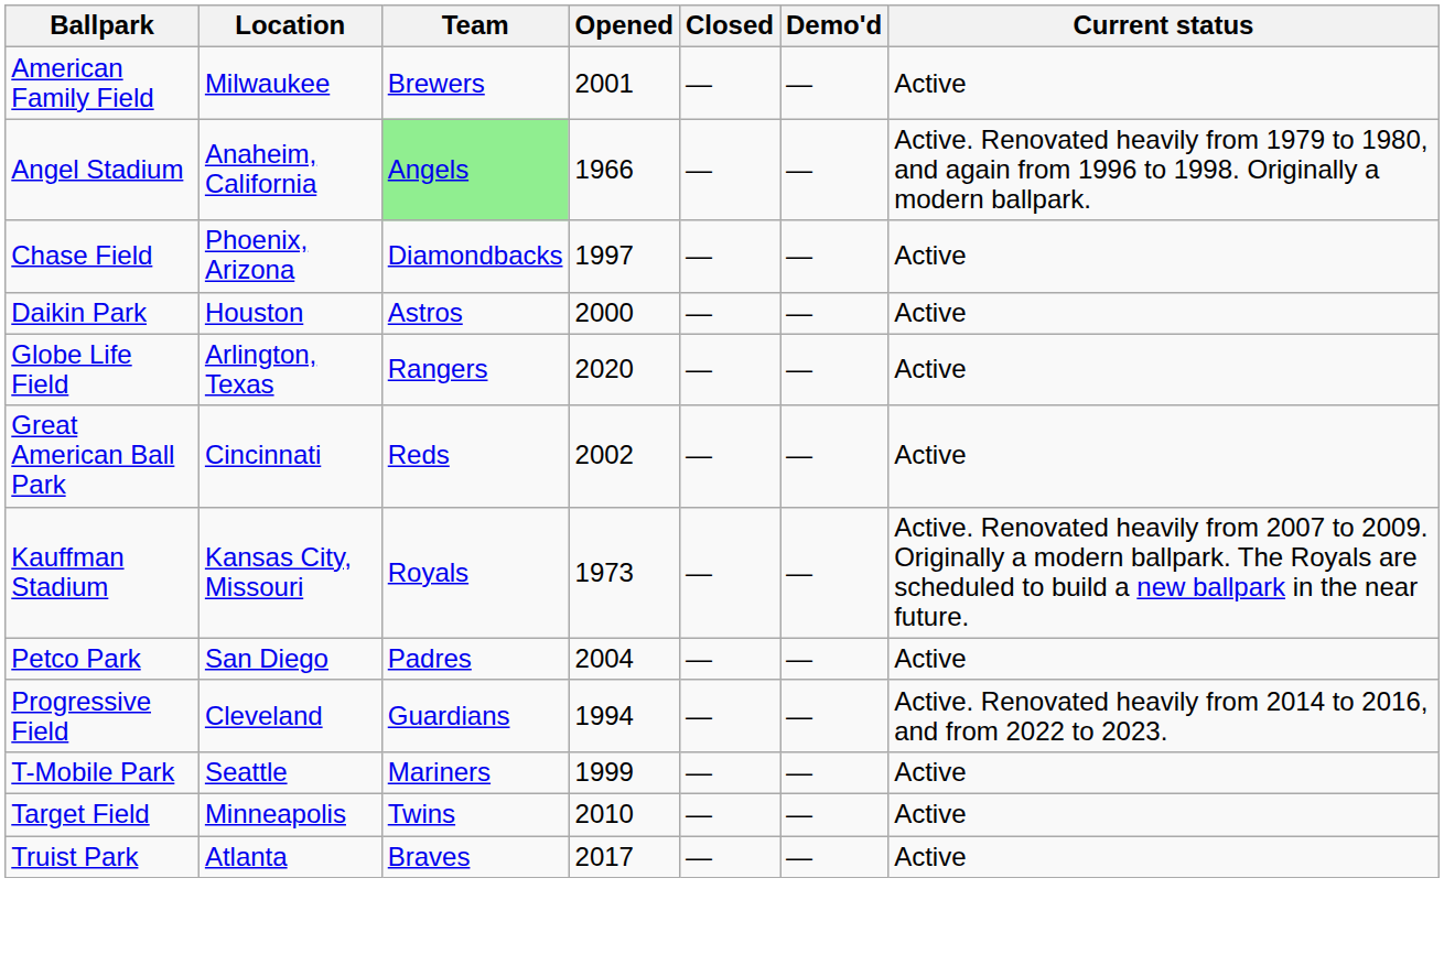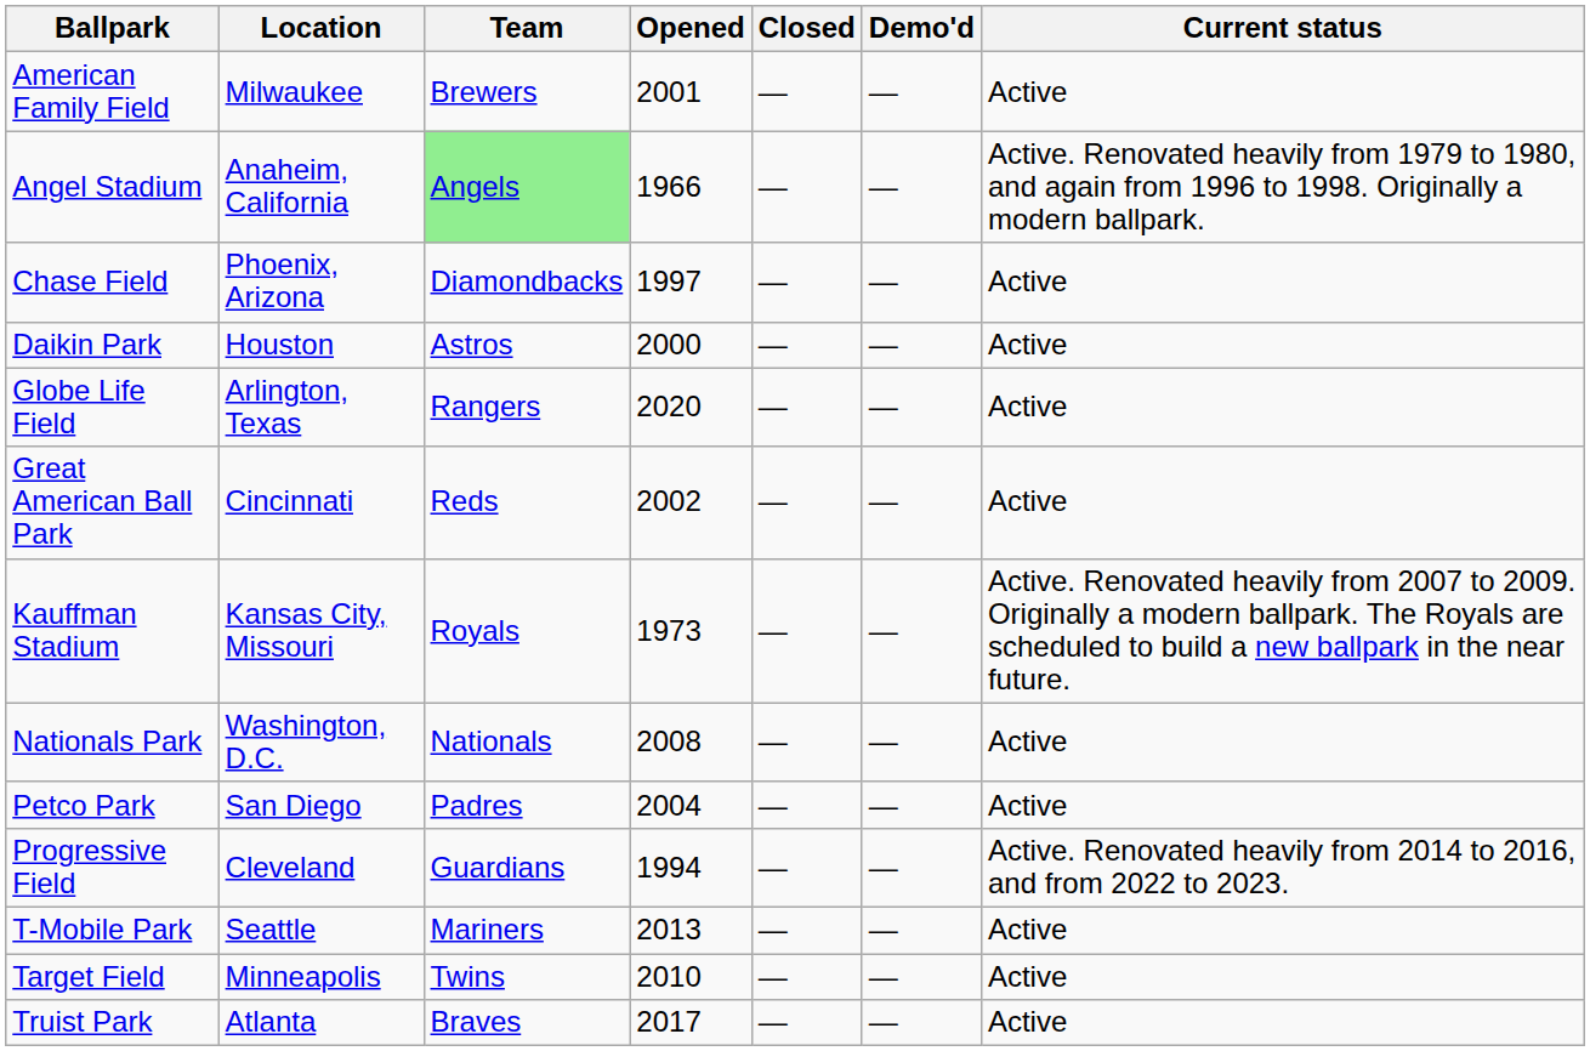+ row: Nationals Park | Washington, D.C. | Nationals | 2008 | — | — | Active
T-Mobile Park | Opened: 1999 -> 2013
